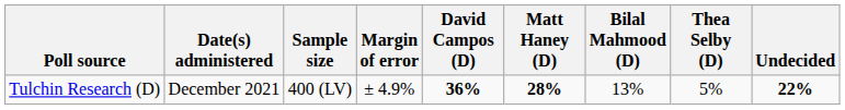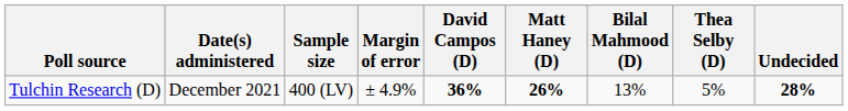Tulchin Research (D) | Matt Haney (D): 28% -> 26%
Tulchin Research (D) | Undecided: 22% -> 28%
